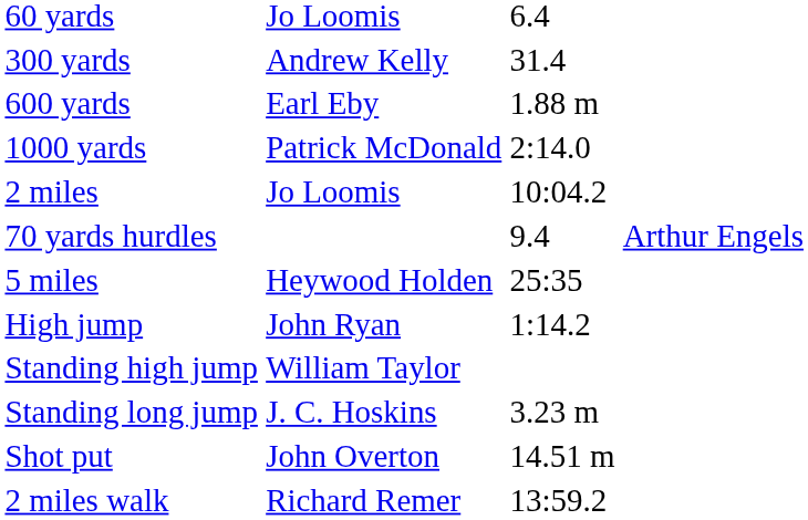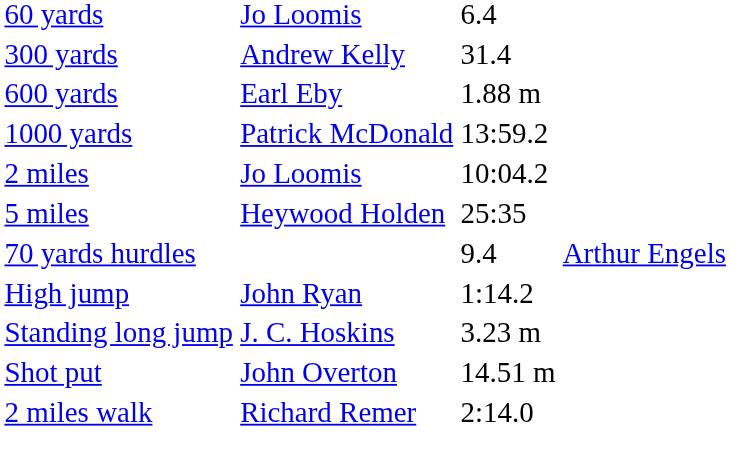1000 yards | column 3: 2:14.0 -> 13:59.2
rows swapped: 5 miles <-> 70 yards hurdles
- row: Standing high jump | William Taylor
2 miles walk | column 3: 13:59.2 -> 2:14.0
